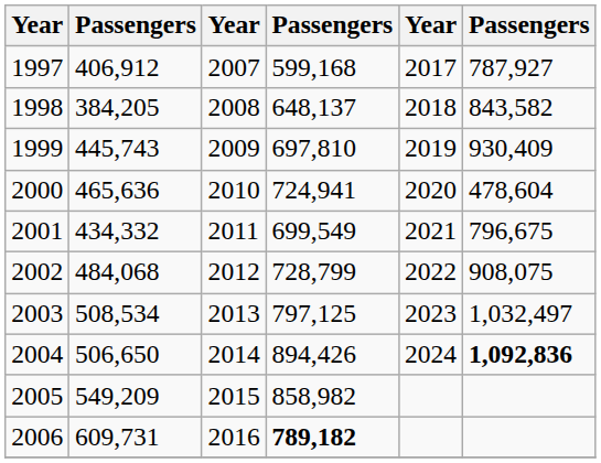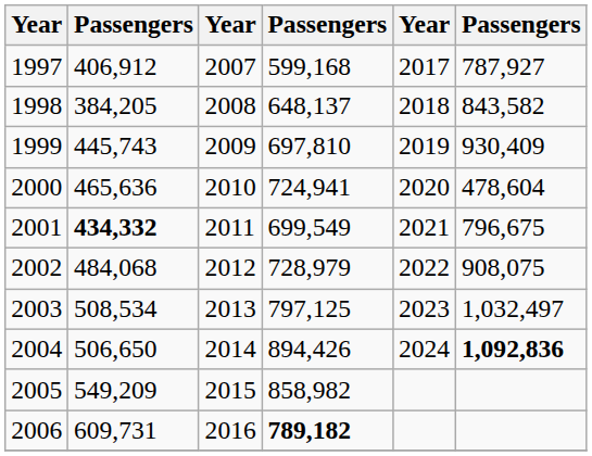2001 | column 2: normal -> bold
2002 | column 4: 728,799 -> 728,979
